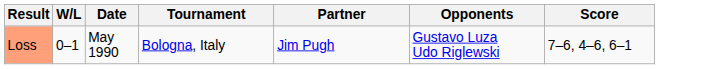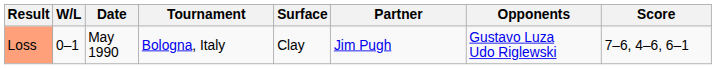+ column: Surface | Clay
